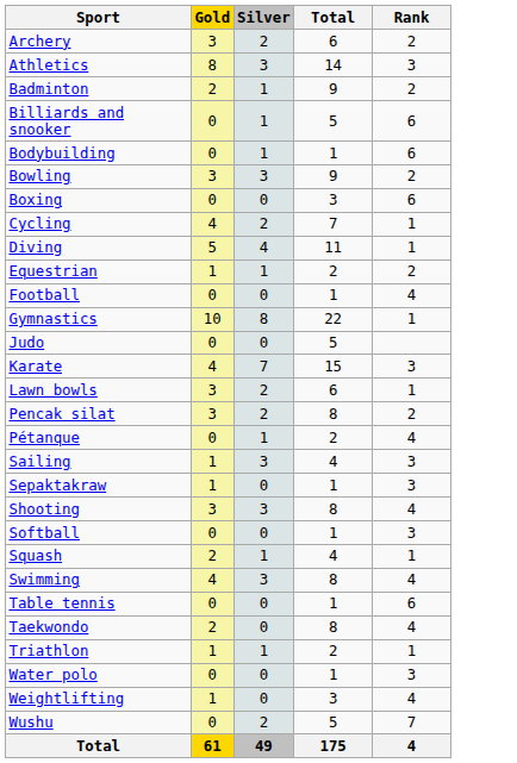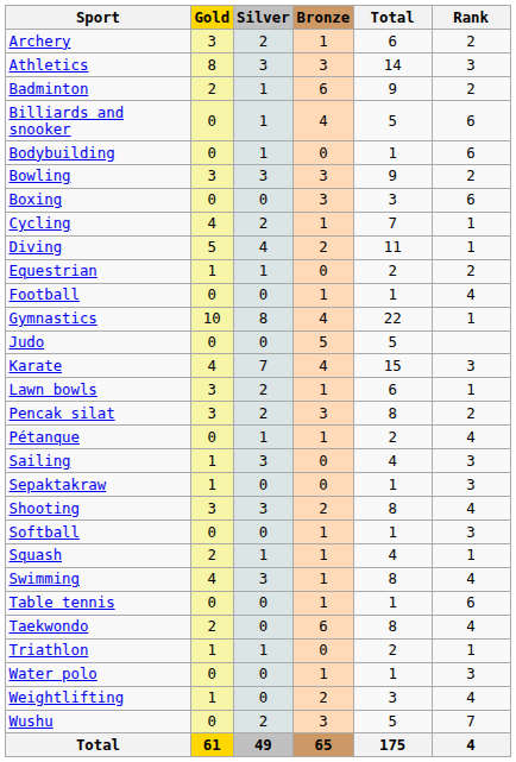+ column: Bronze | 1 | 3 | 6 | 4 | 0 | 3 | 3 | 1 | 2 | 0 | 1 | 4 | 5 | 4 | 1 | 3 | 1 | 0 | 0 | 2 | 1 | 1 | 1 | 1 | 6 | 0 | 1 | 2 | 3 | 65
